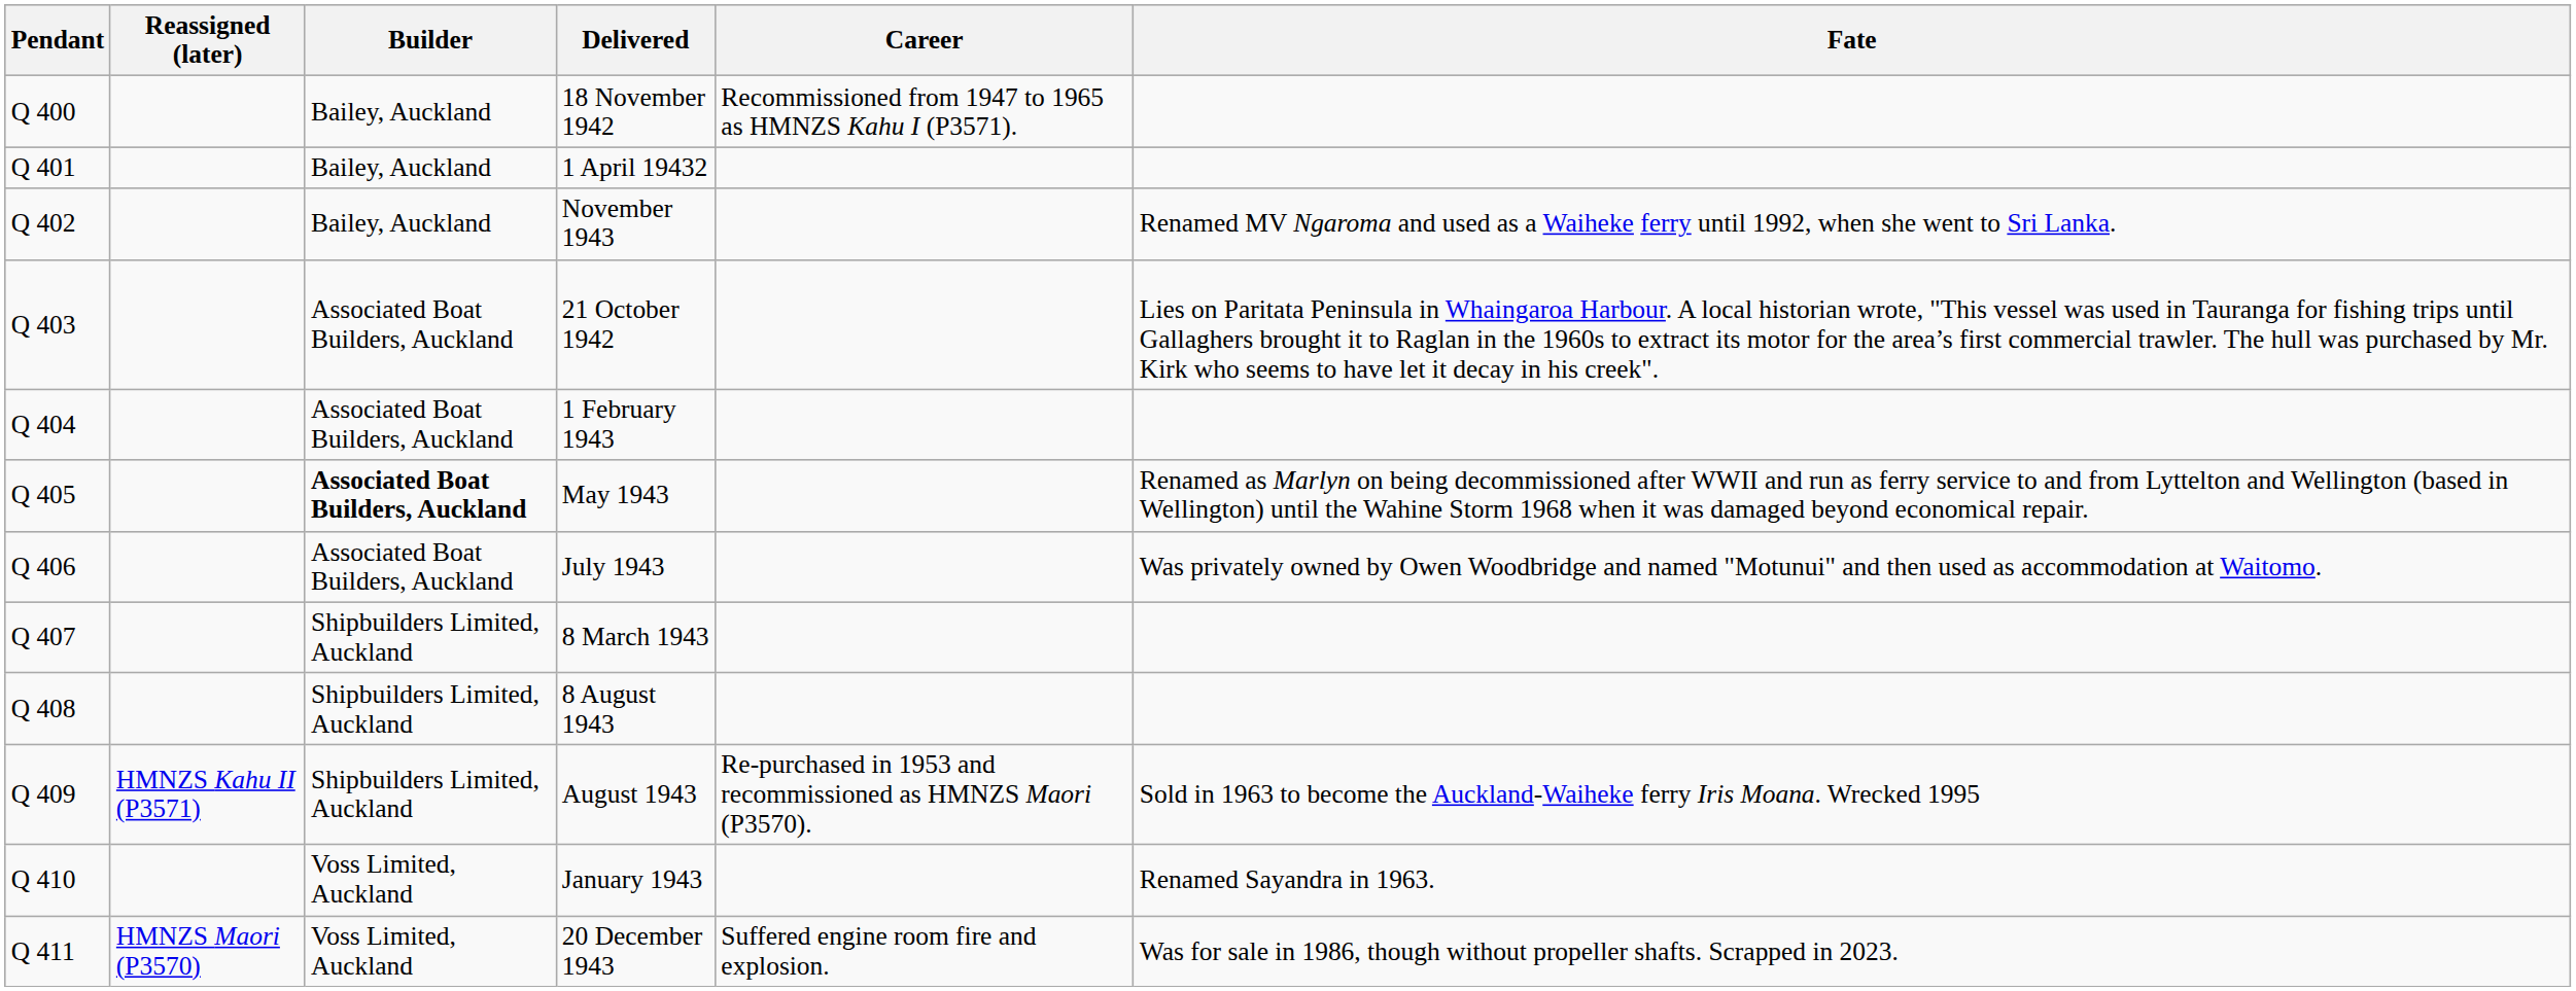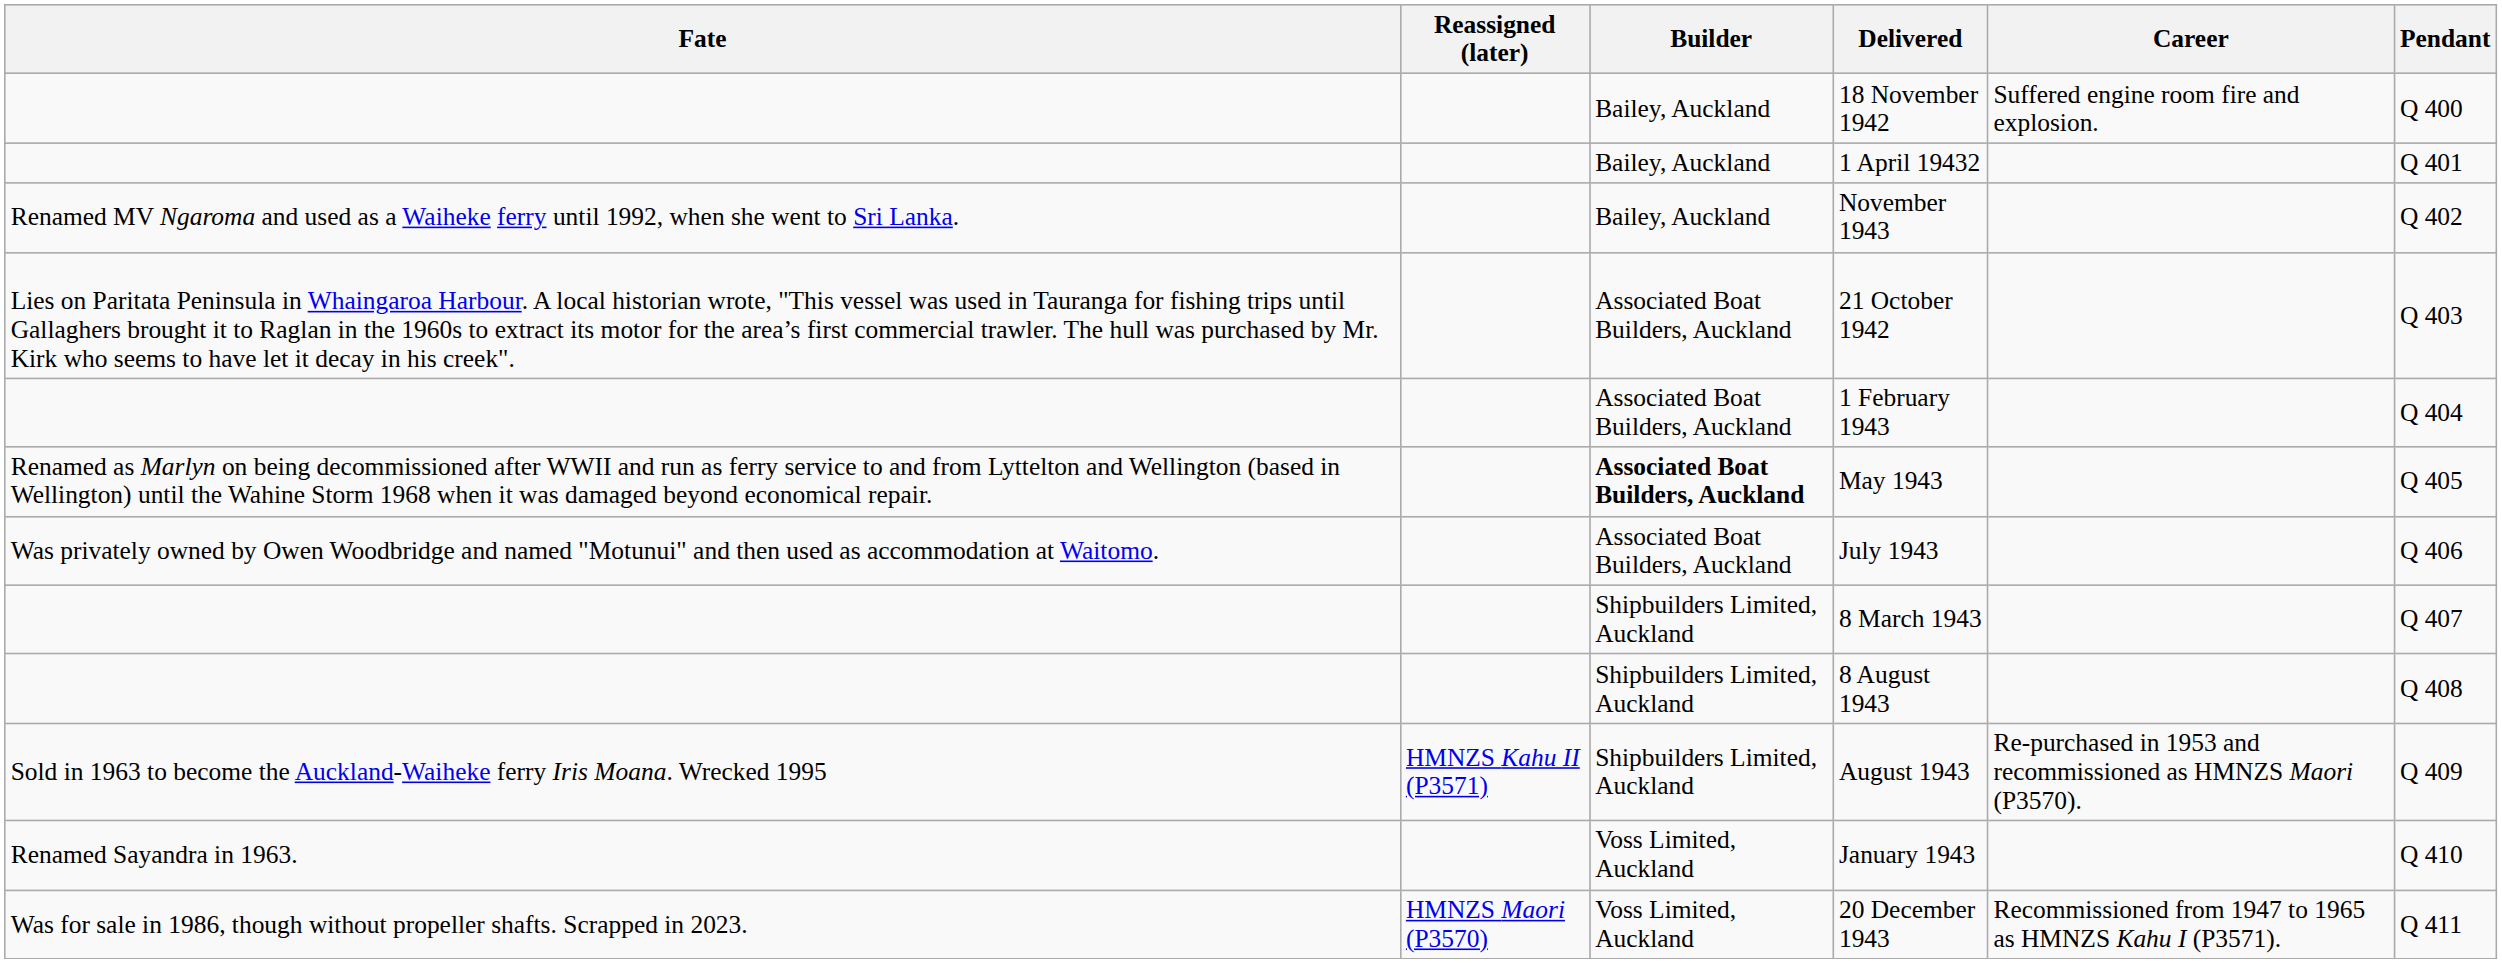columns swapped: Pendant <-> Fate
18 November 1942 | Career: Recommissioned from 1947 to 1965 as HMNZS Kahu I (P3571). -> Suffered engine room fire and explosion.
20 December 1943 | Career: Suffered engine room fire and explosion. -> Recommissioned from 1947 to 1965 as HMNZS Kahu I (P3571).
